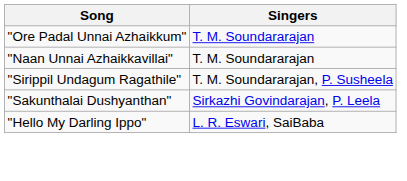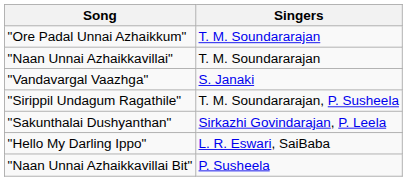+ row: "Vandavargal Vaazhga" | S. Janaki
+ row: "Naan Unnai Azhaikkavillai Bit" | P. Susheela
